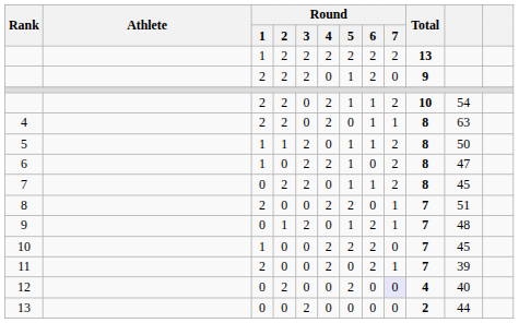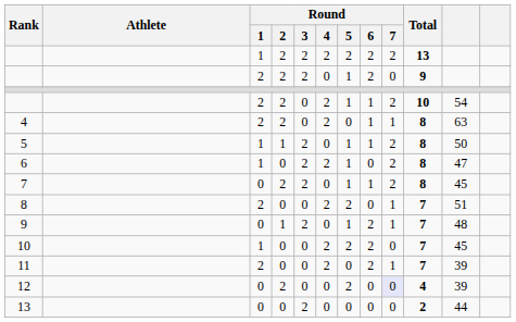12 | column 11: 40 -> 39
